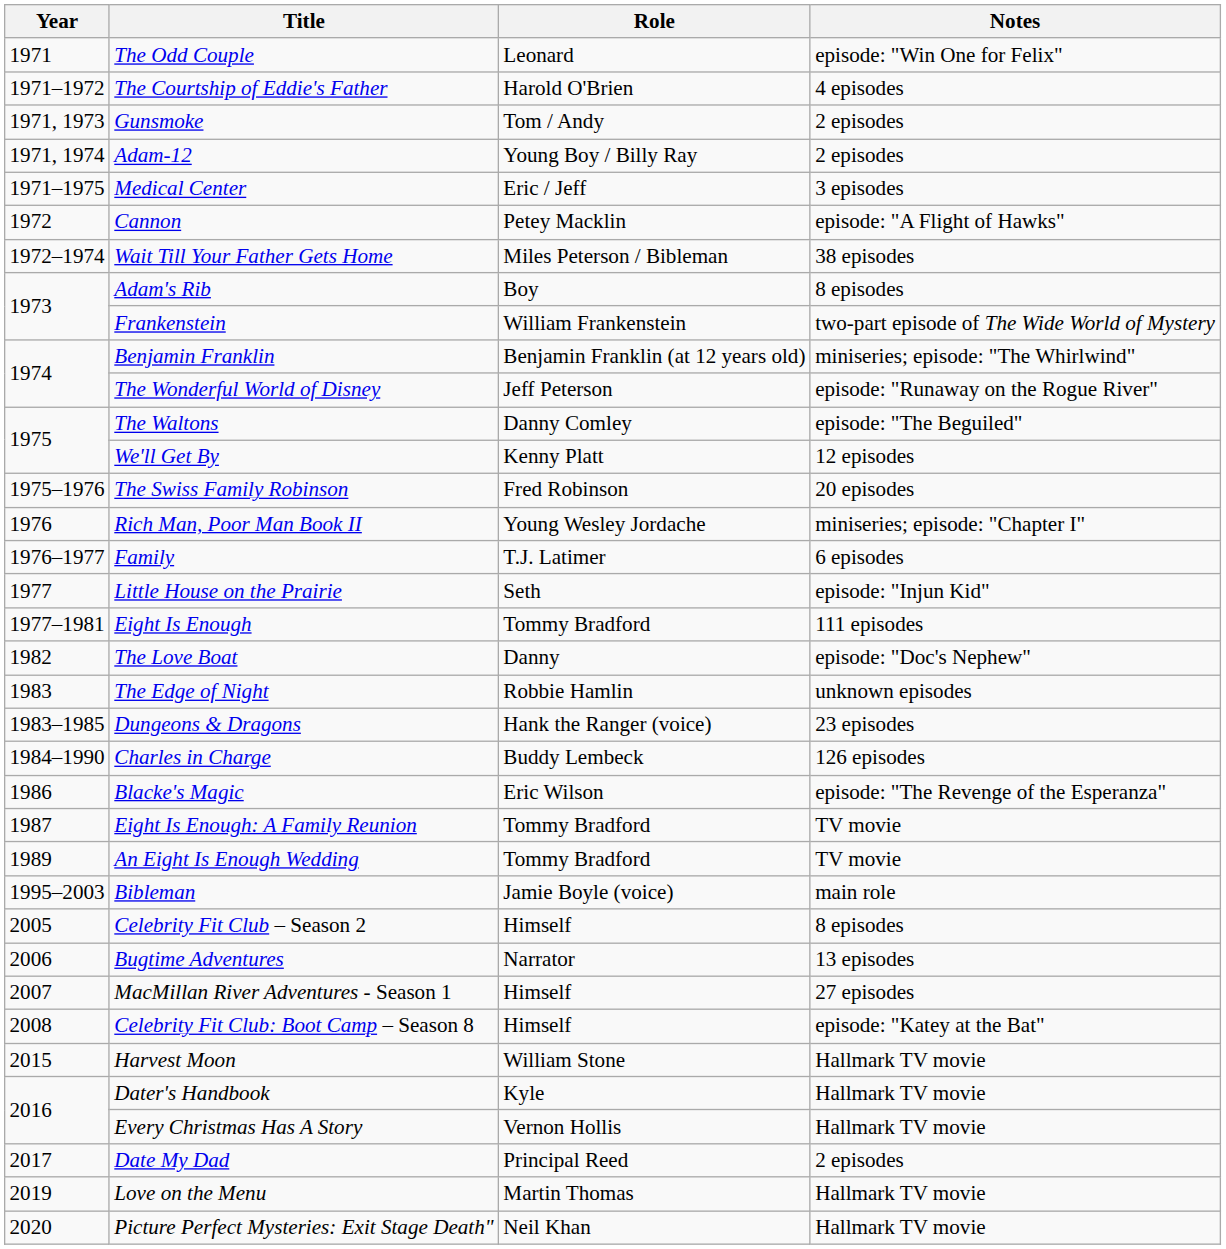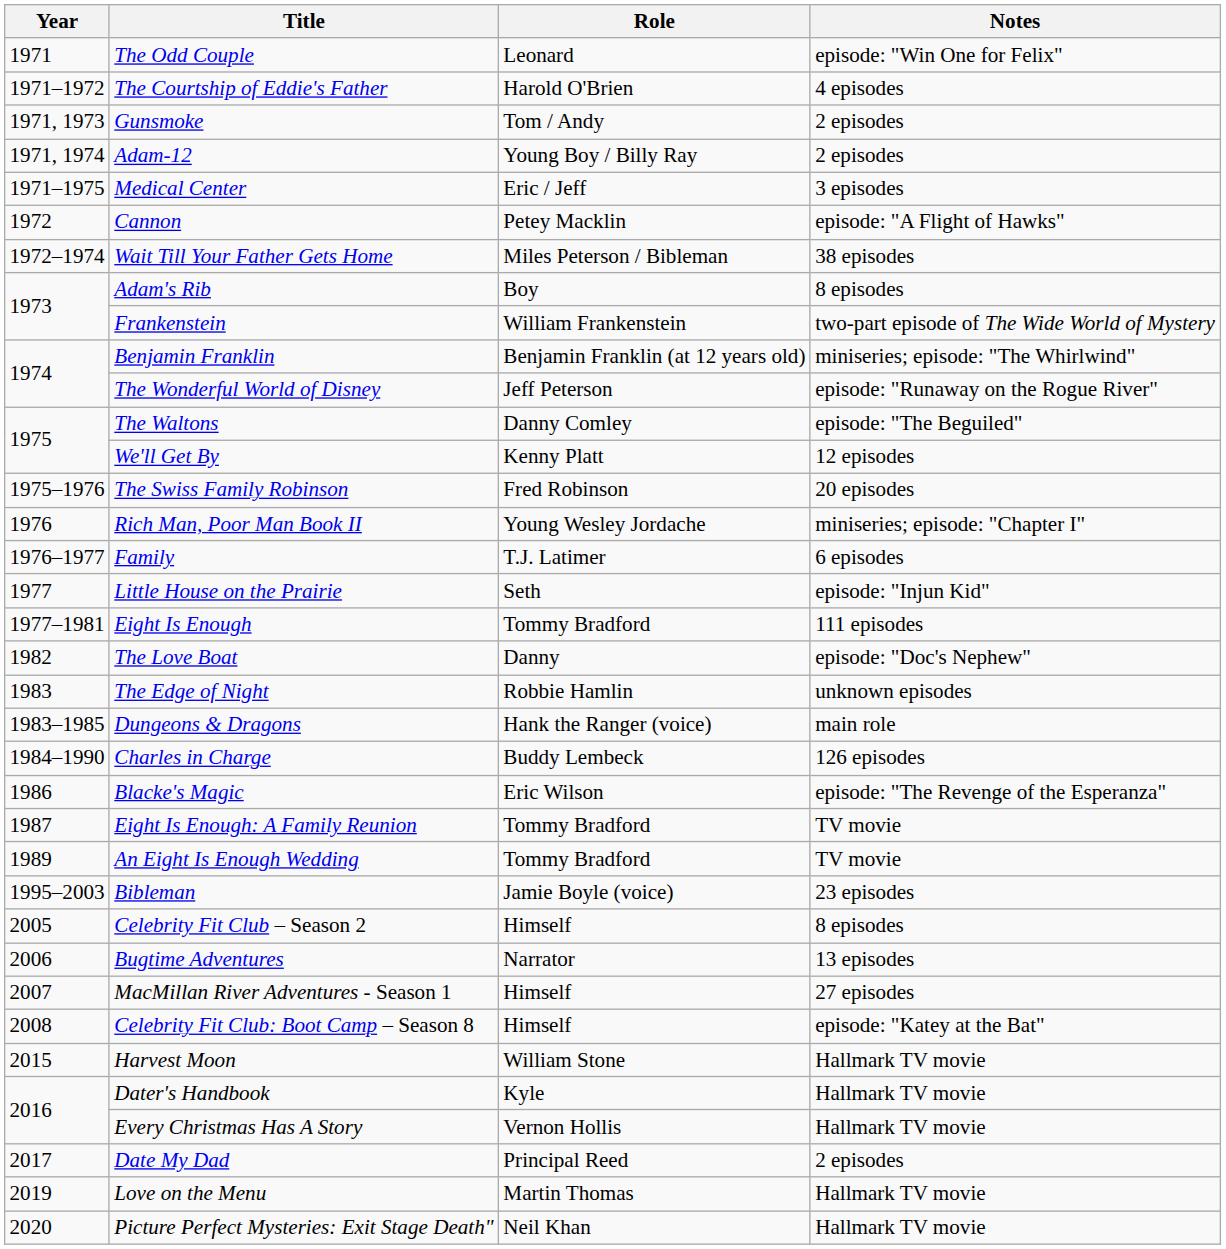Dungeons & Dragons | Notes: 23 episodes -> main role
Bibleman | Notes: main role -> 23 episodes
